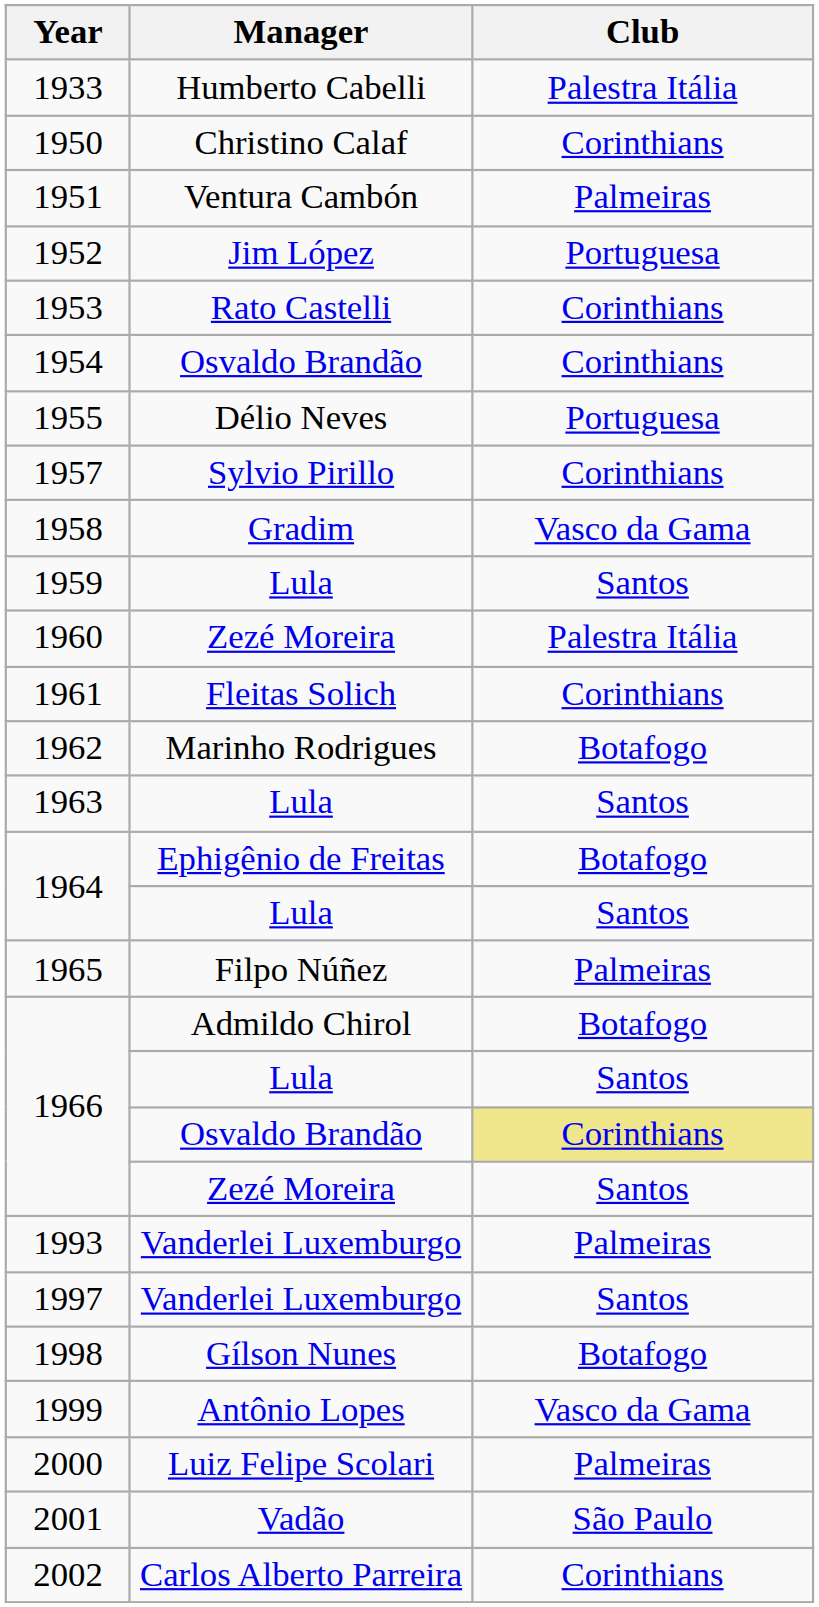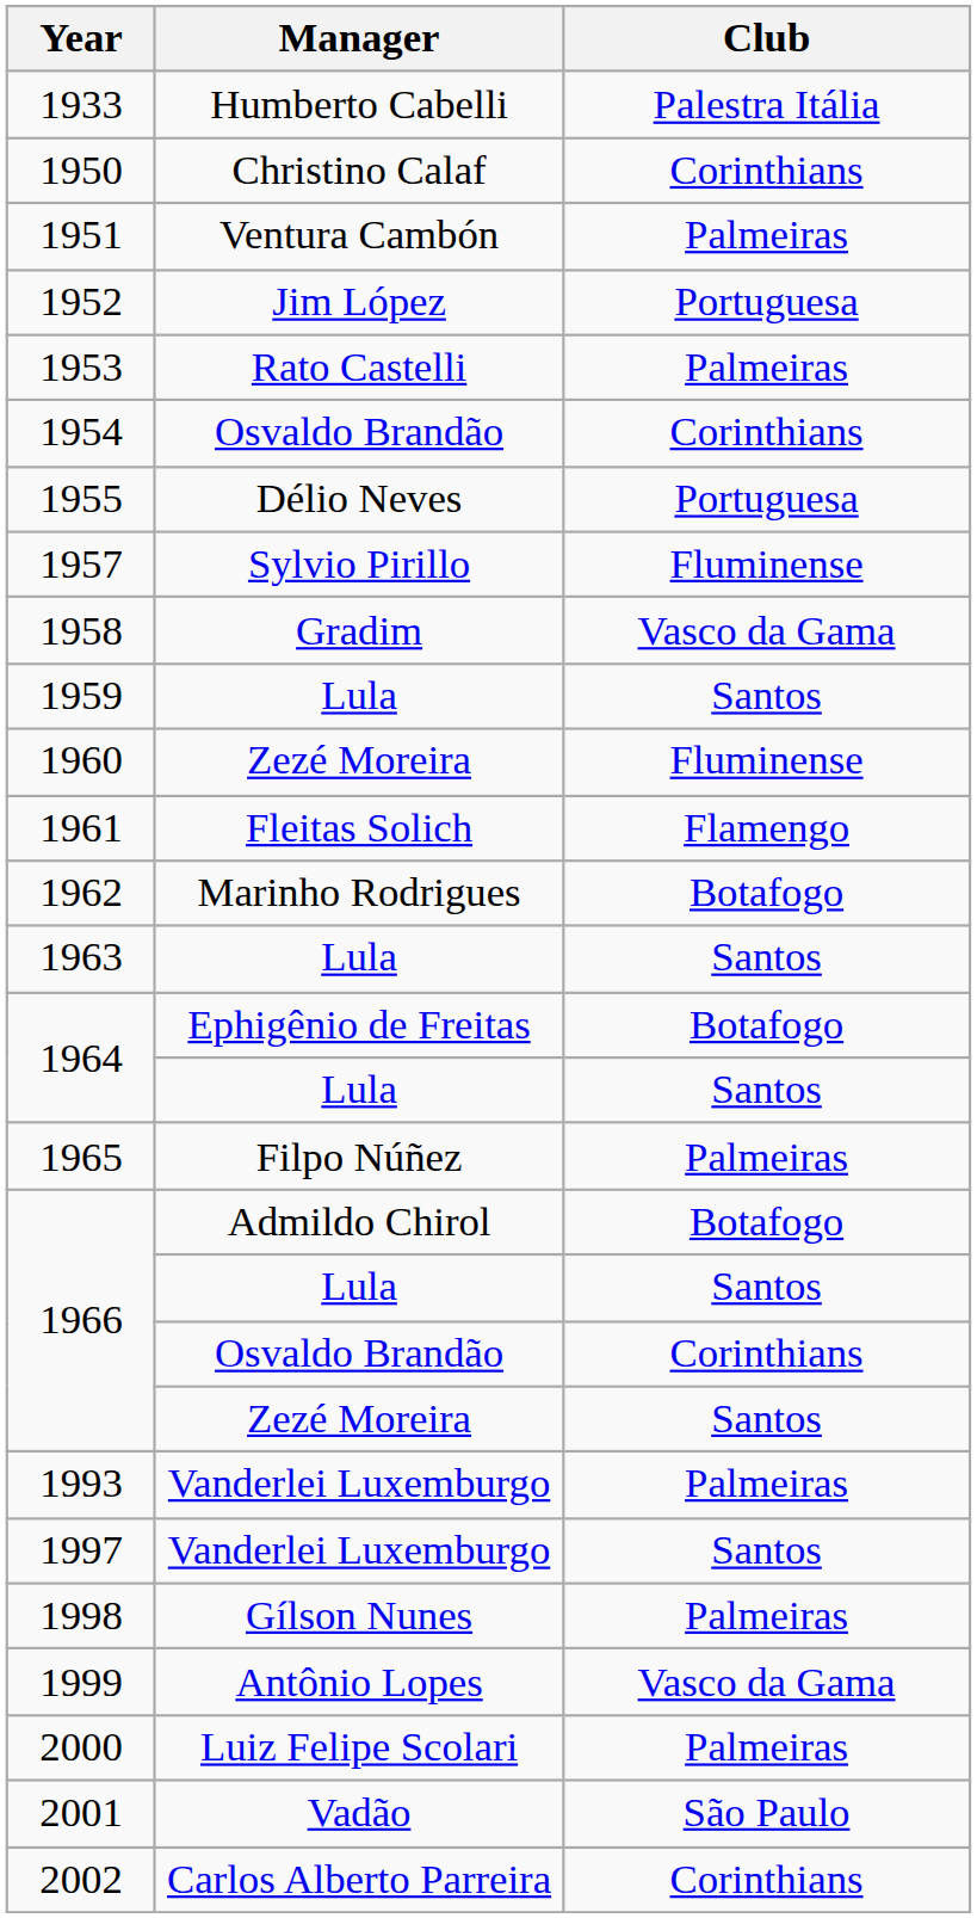1953 | Club: Corinthians -> Palmeiras
1957 | Club: Corinthians -> Fluminense
1960 | Club: Palestra Itália -> Fluminense
1961 | Club: Corinthians -> Flamengo
1966 / Osvaldo Brandão | Club: khaki background -> no background
1998 | Club: Botafogo -> Palmeiras
